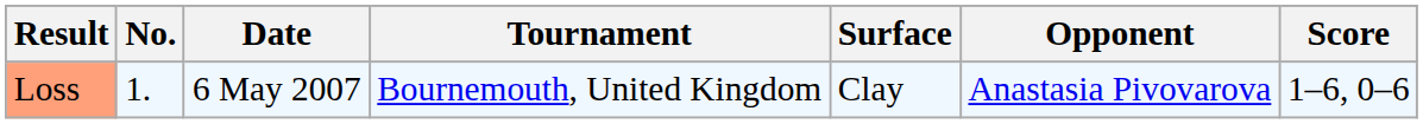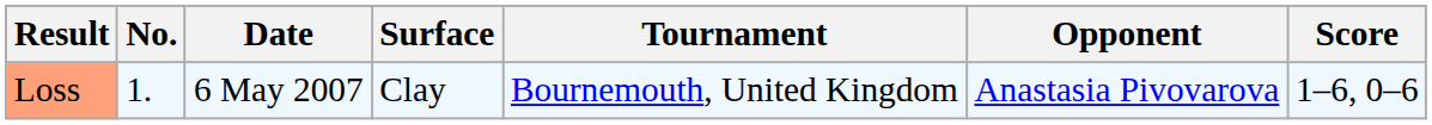columns swapped: Tournament <-> Surface
